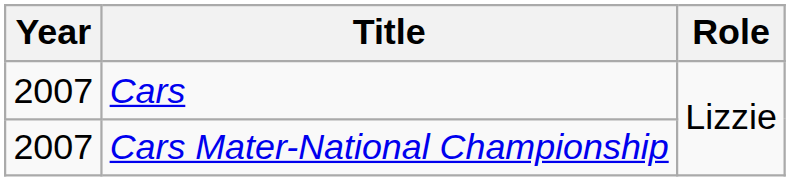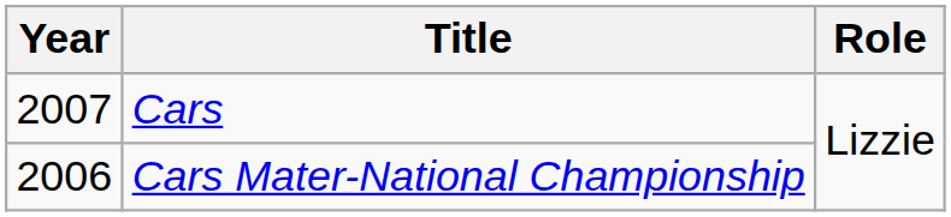Cars Mater-National Championship | Year: 2007 -> 2006
